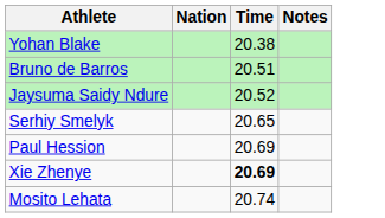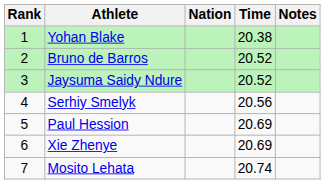+ column: Rank | 1 | 2 | 3 | 4 | 5 | 6 | 7
Bruno de Barros | Time: 20.51 -> 20.52
Serhiy Smelyk | Time: 20.65 -> 20.56
Xie Zhenye | Time: bold -> normal
